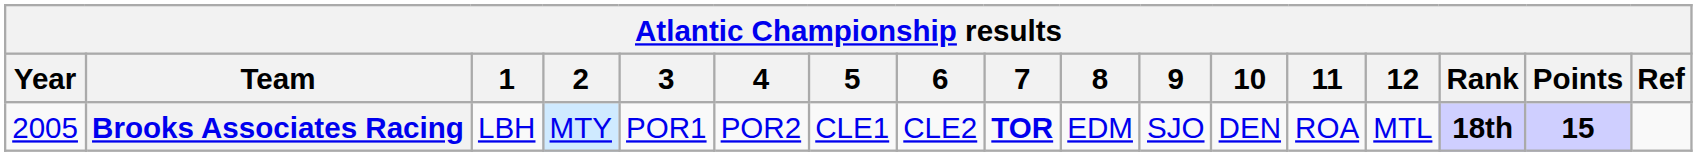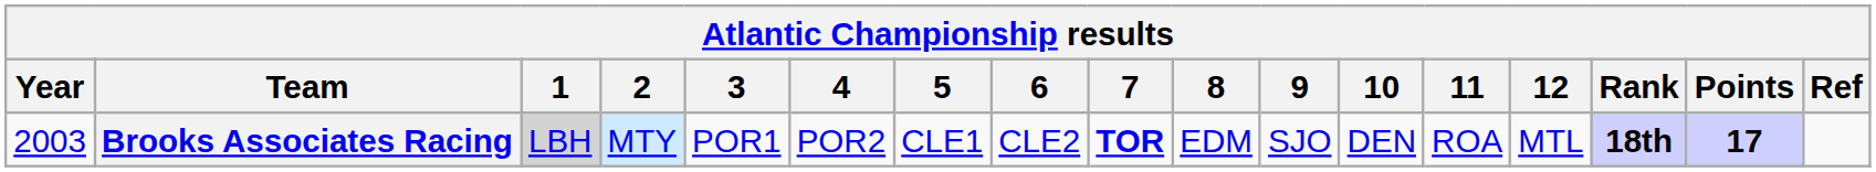Brooks Associates Racing | Year: 2005 -> 2003
Brooks Associates Racing | 1: no background -> lightgrey background
Brooks Associates Racing | Points: 15 -> 17
